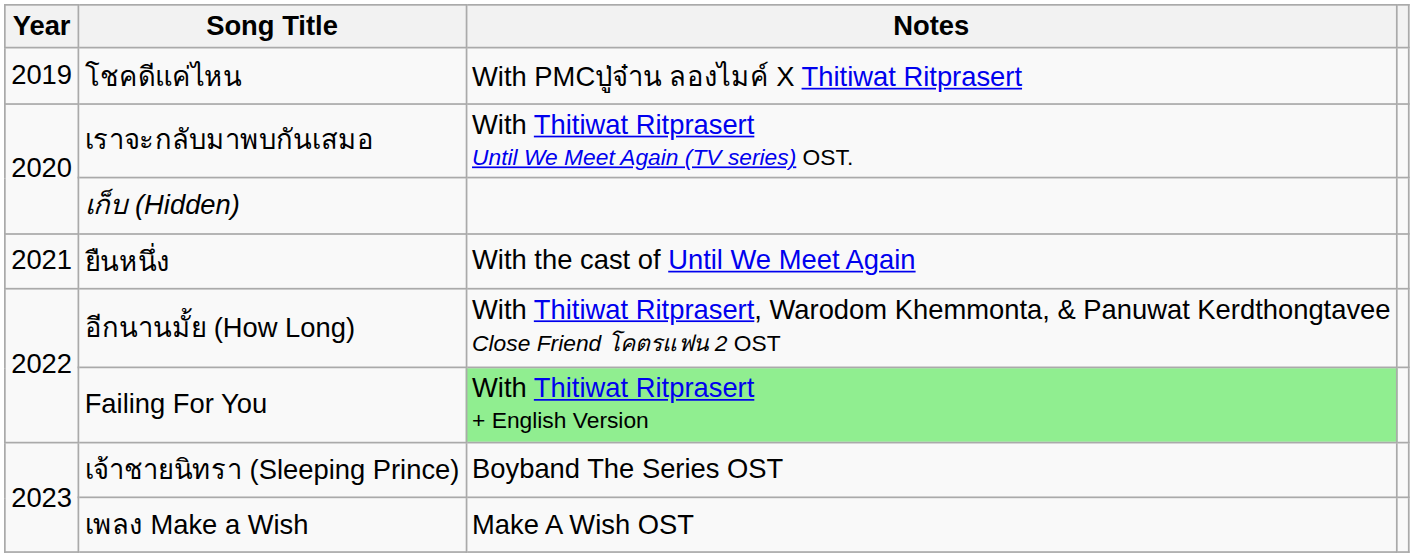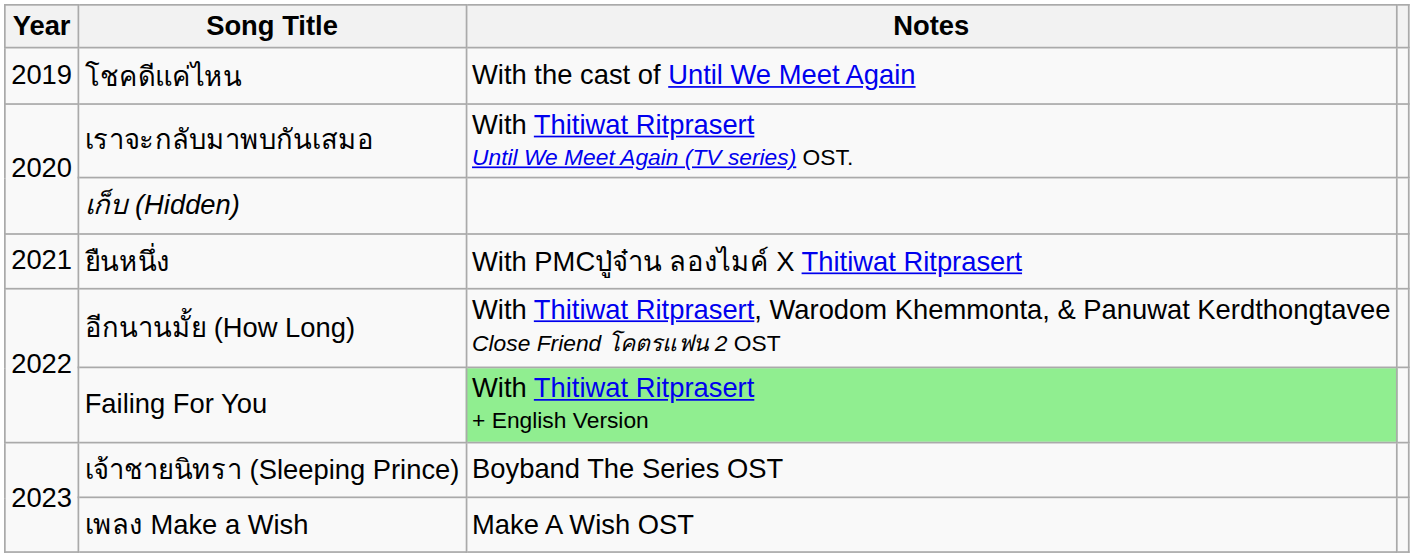โชคดีแค่ไหน | Notes: With PMCปู่จ๋าน ลองไมค์ X Thitiwat Ritprasert -> With the cast of Until We Meet Again
ยืนหนึ่ง | Notes: With the cast of Until We Meet Again -> With PMCปู่จ๋าน ลองไมค์ X Thitiwat Ritprasert
